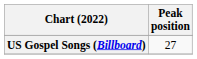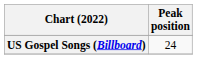US Gospel Songs (Billboard) | Peak position: 27 -> 24
